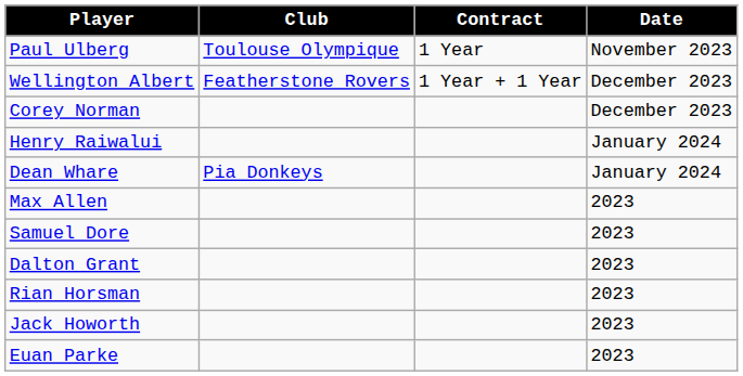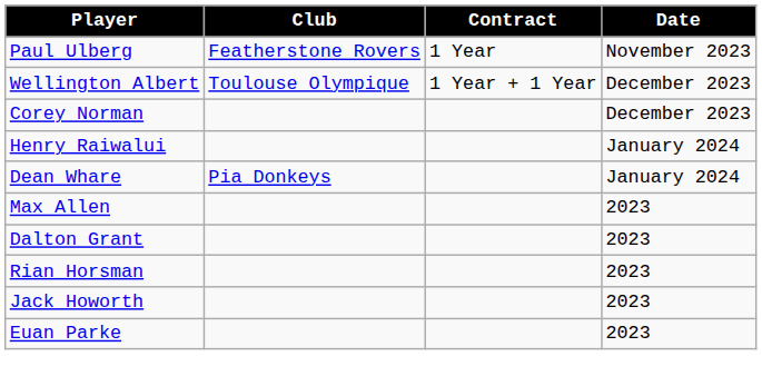Paul Ulberg | Club: Toulouse Olympique -> Featherstone Rovers
Wellington Albert | Club: Featherstone Rovers -> Toulouse Olympique
- row: Samuel Dore | 2023
